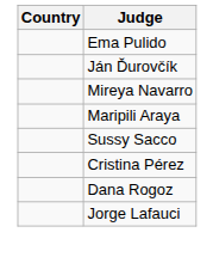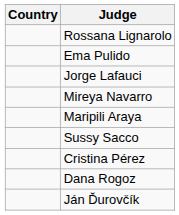+ row: Rossana Lignarolo
rows swapped: Ján Ďurovčík <-> Jorge Lafauci
